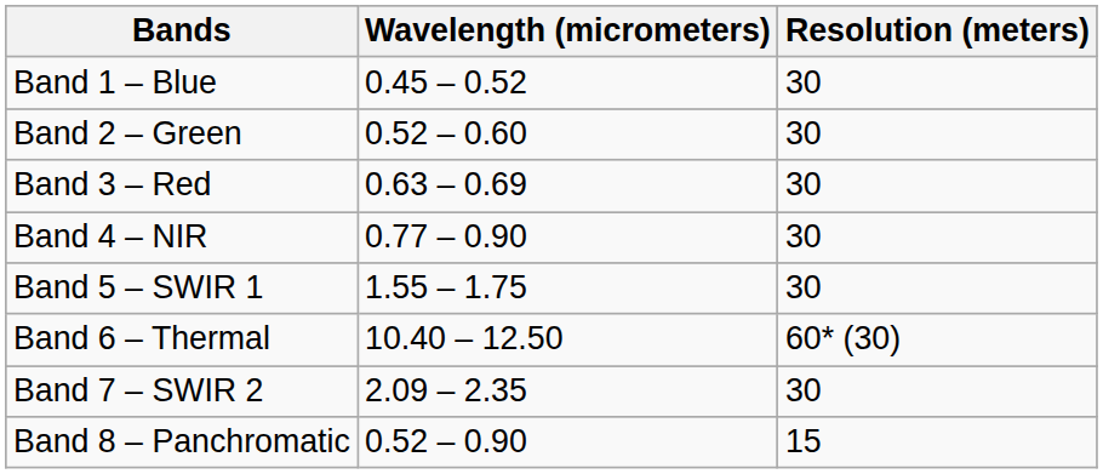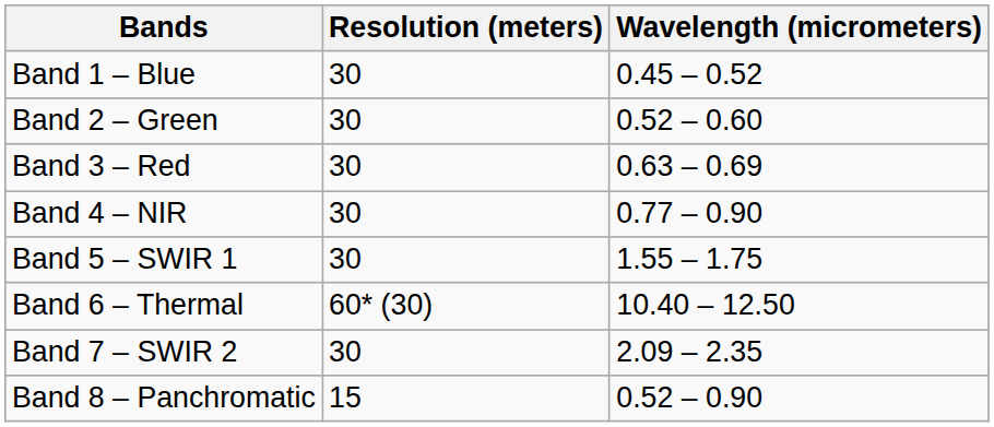columns swapped: Wavelength (micrometers) <-> Resolution (meters)
